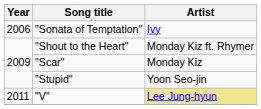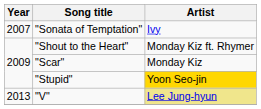"Sonata of Temptation" | Year: 2006 -> 2007
"Stupid" | Artist: no background -> gold background
"V" | Year: 2011 -> 2013
